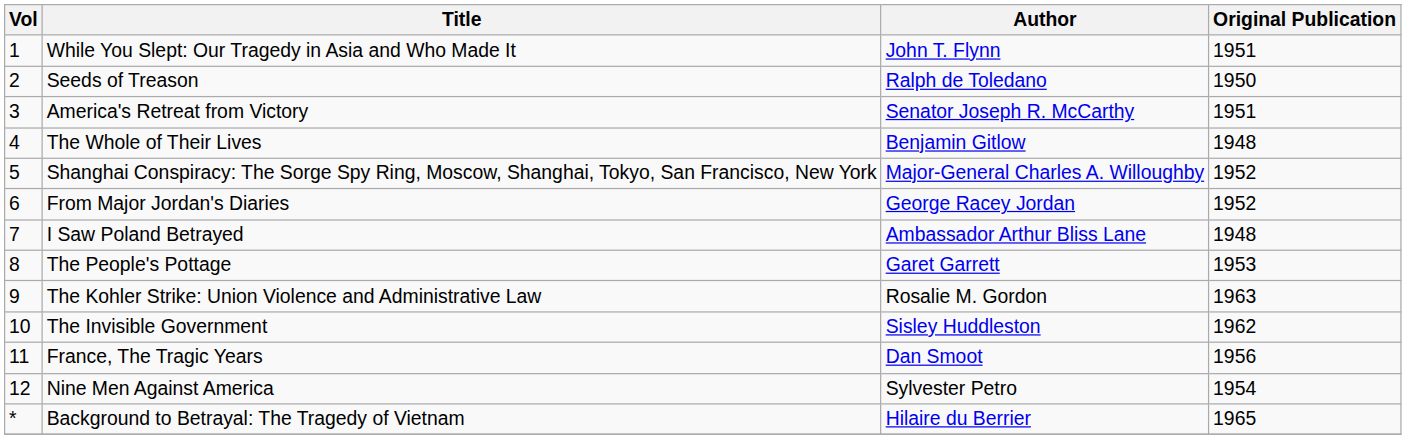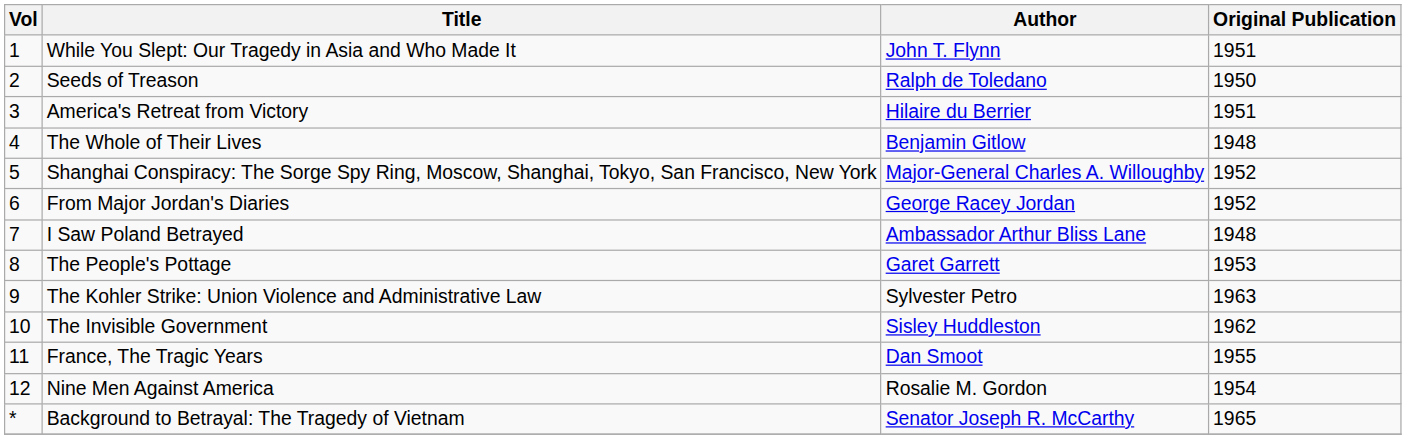America's Retreat from Victory | Author: Senator Joseph R. McCarthy -> Hilaire du Berrier
The Kohler Strike: Union Violence and Administrative Law | Author: Rosalie M. Gordon -> Sylvester Petro
France, The Tragic Years | Original Publication: 1956 -> 1955
Nine Men Against America | Author: Sylvester Petro -> Rosalie M. Gordon
Background to Betrayal: The Tragedy of Vietnam | Author: Hilaire du Berrier -> Senator Joseph R. McCarthy
